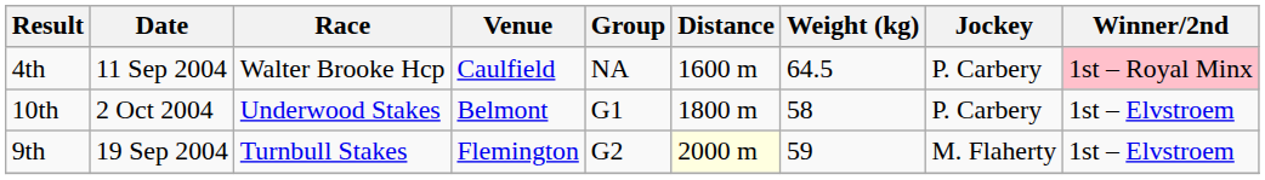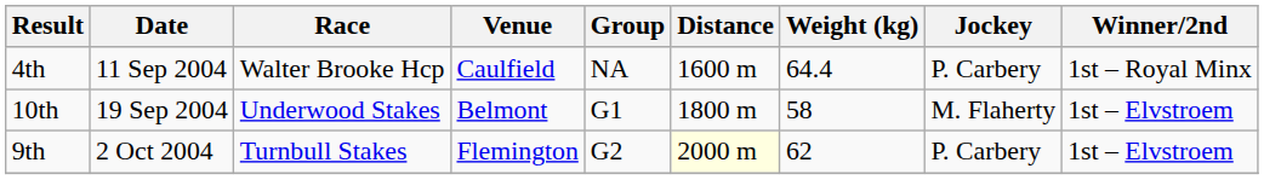4th | Weight (kg): 64.5 -> 64.4
4th | Winner/2nd: pink background -> no background
10th | Date: 2 Oct 2004 -> 19 Sep 2004
10th | Jockey: P. Carbery -> M. Flaherty
9th | Date: 19 Sep 2004 -> 2 Oct 2004
9th | Weight (kg): 59 -> 62
9th | Jockey: M. Flaherty -> P. Carbery
